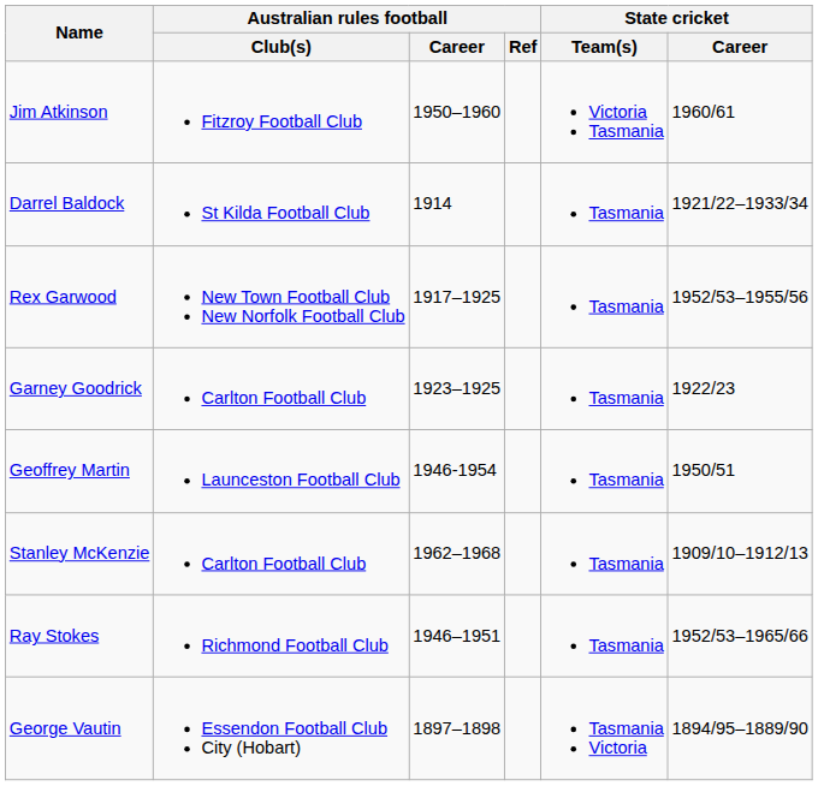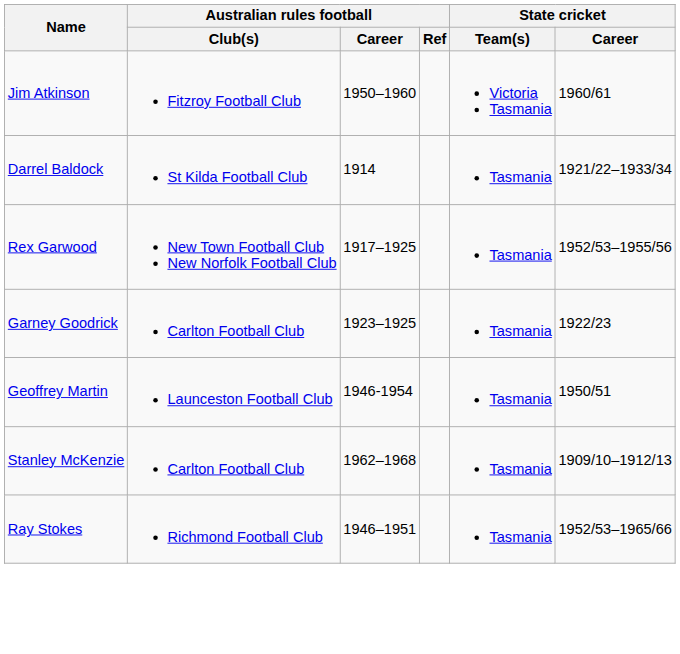- row: George Vautin | Essendon Football Club City (Hobart) | 1897–1898 | Tasmania Victoria | 1894/95–1889/90
